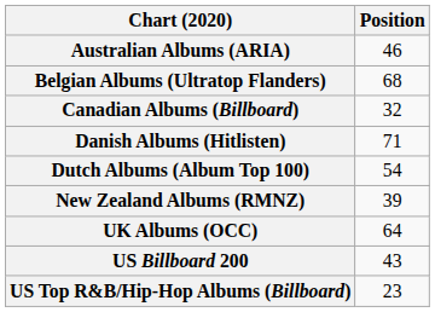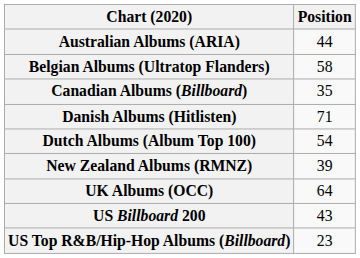Australian Albums (ARIA) | Position: 46 -> 44
Belgian Albums (Ultratop Flanders) | Position: 68 -> 58
Canadian Albums (Billboard) | Position: 32 -> 35
